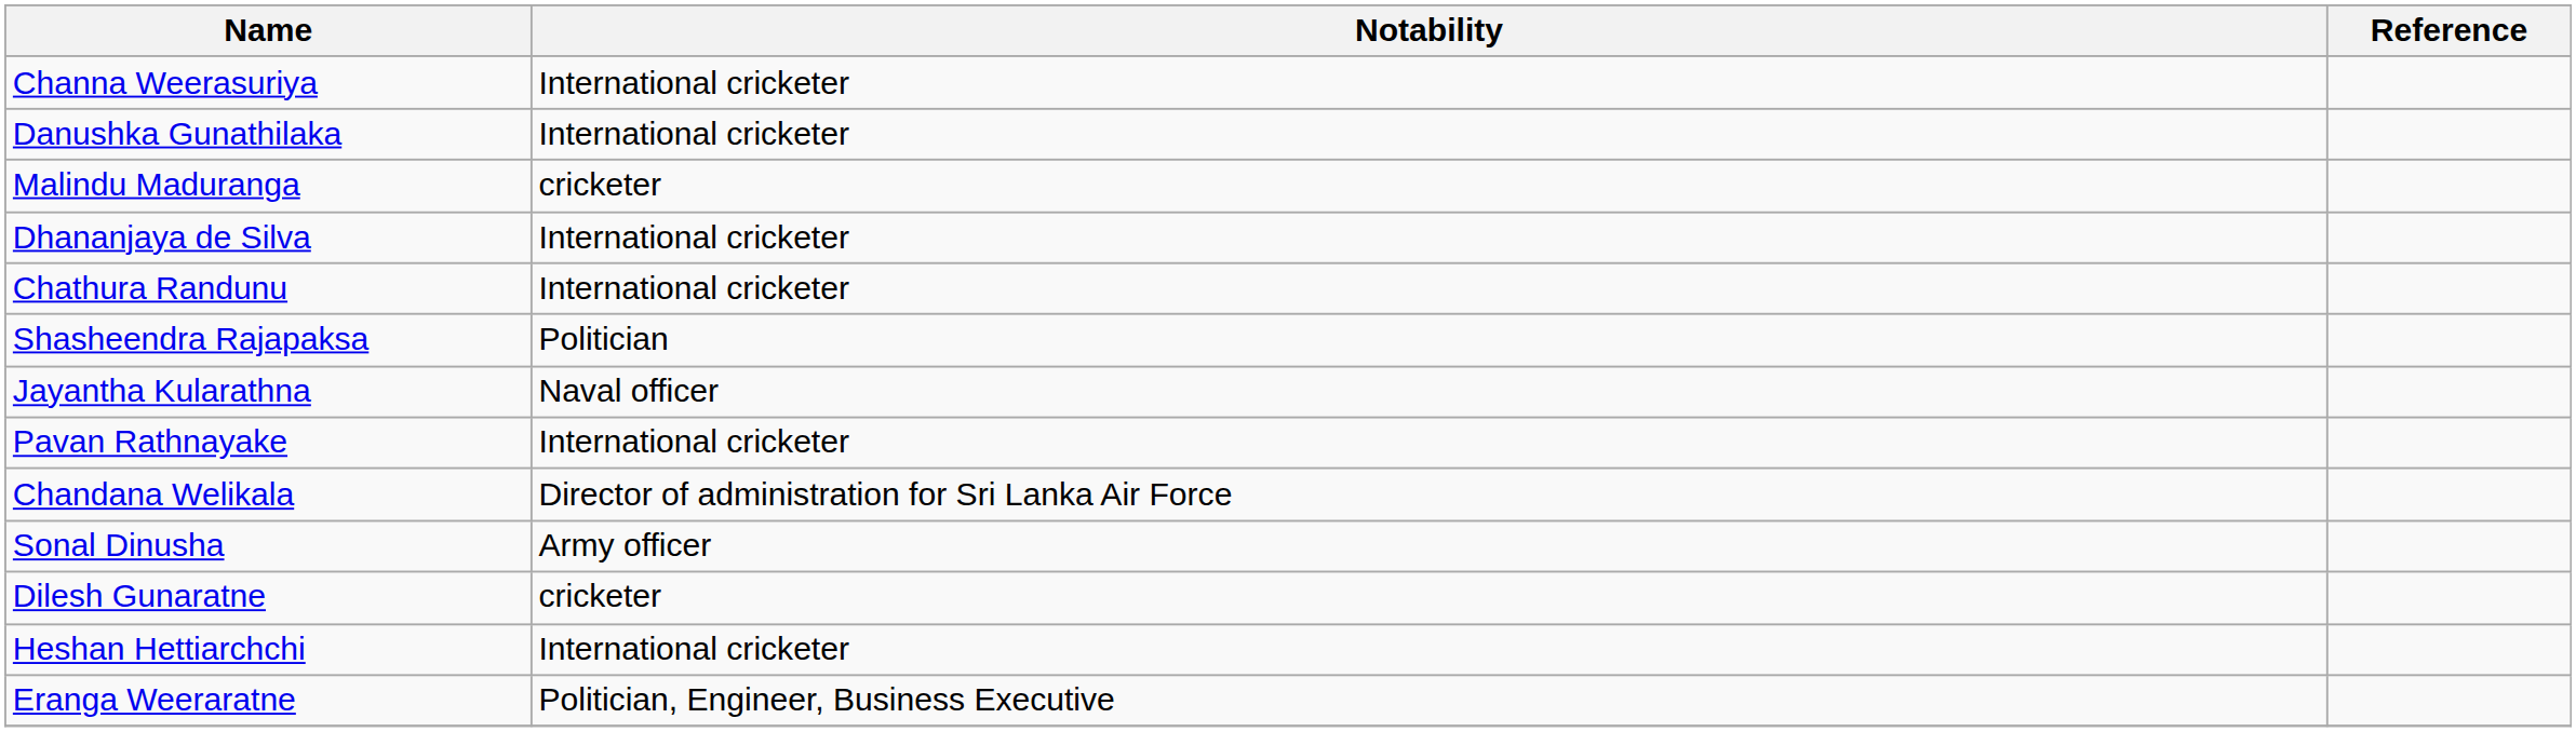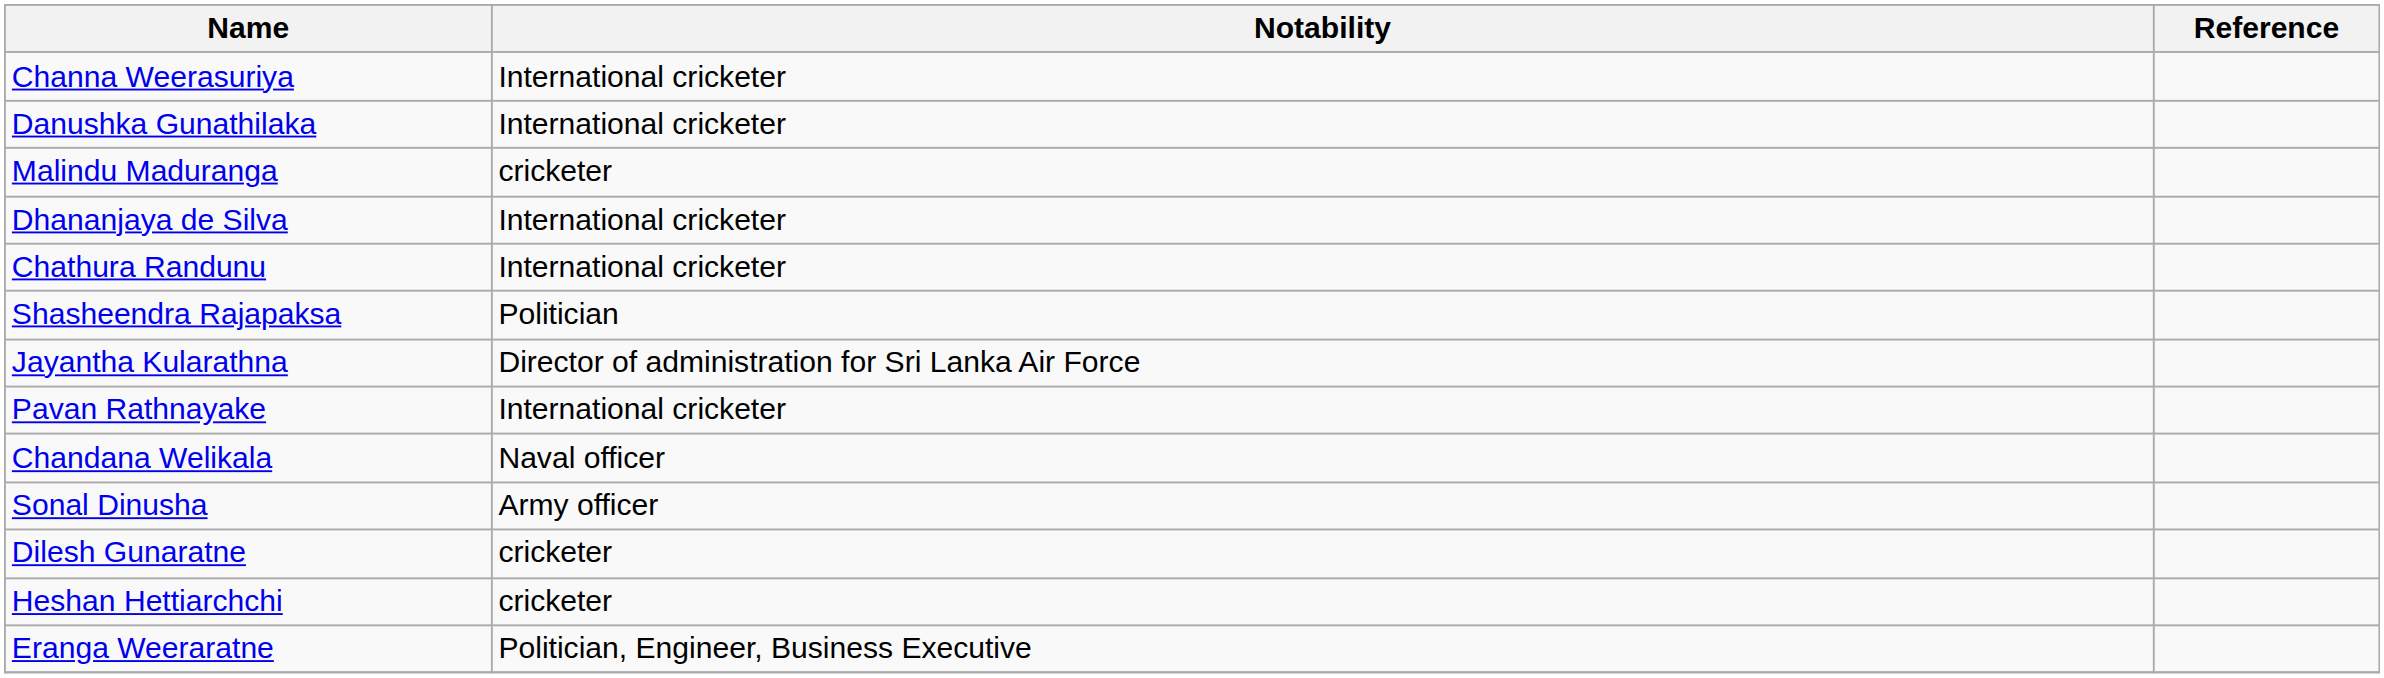Jayantha Kularathna | Notability: Naval officer -> Director of administration for Sri Lanka Air Force
Chandana Welikala | Notability: Director of administration for Sri Lanka Air Force -> Naval officer
Heshan Hettiarchchi | Notability: International cricketer -> cricketer
